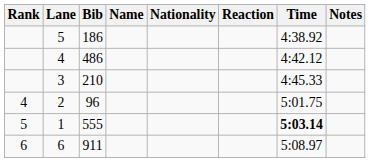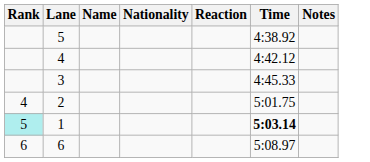- column: Bib | 186 | 486 | 210 | 96 | 555 | 911
1 | Rank: no background -> paleturquoise background
